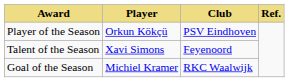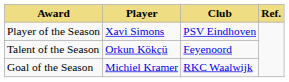Player of the Season | Player: Orkun Kökçü -> Xavi Simons
Talent of the Season | Player: Xavi Simons -> Orkun Kökçü
